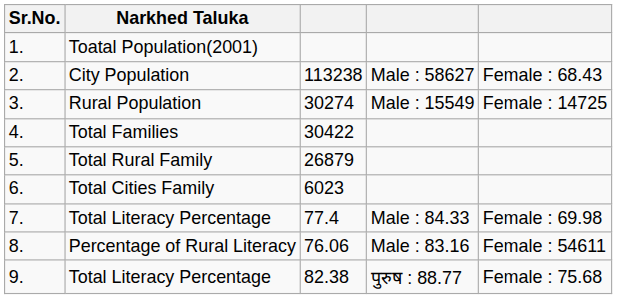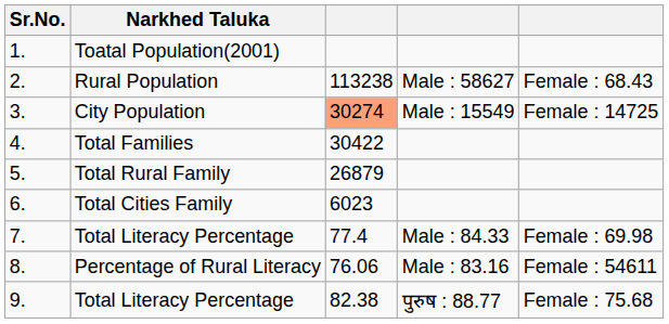2. | Narkhed Taluka: City Population -> Rural Population
3. | Narkhed Taluka: Rural Population -> City Population
3. | column 3: no background -> lightsalmon background
